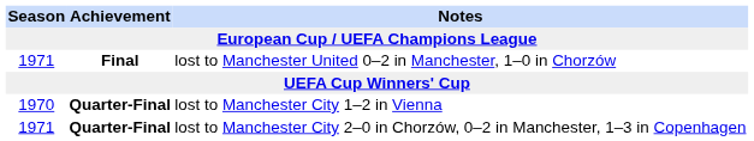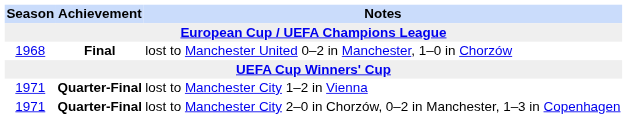lost to Manchester United 0–2 in Manchester, 1–0 in Chorzów | Season: 1971 -> 1968
lost to Manchester City 1–2 in Vienna | Season: 1970 -> 1971
